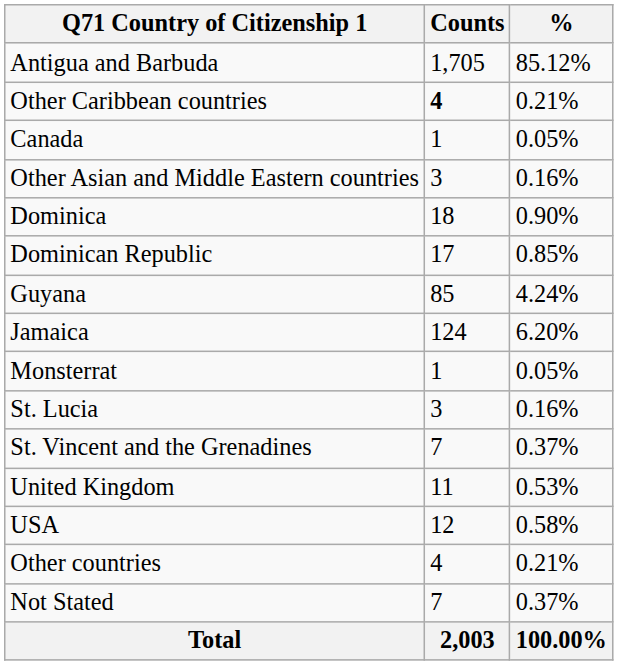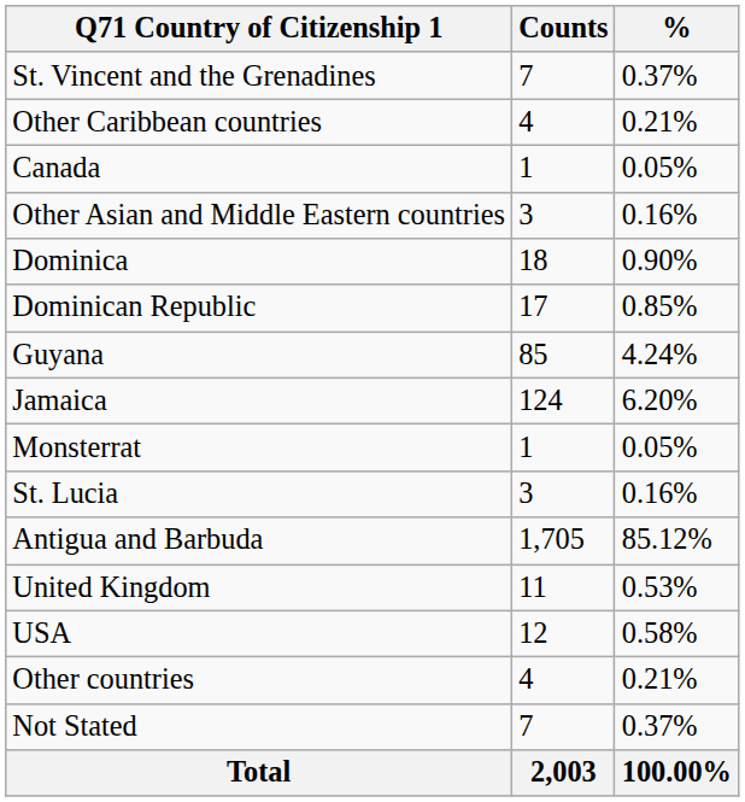rows swapped: Antigua and Barbuda <-> St. Vincent and the Grenadines
Other Caribbean countries | Counts: bold -> normal
